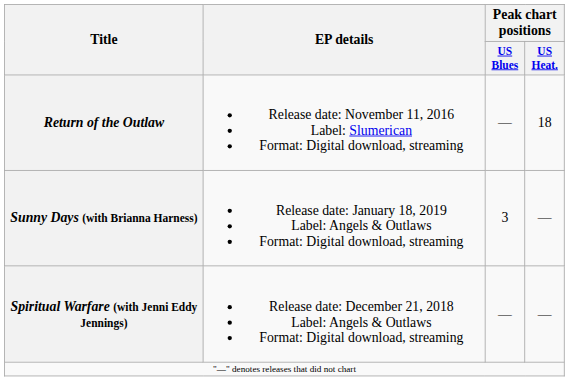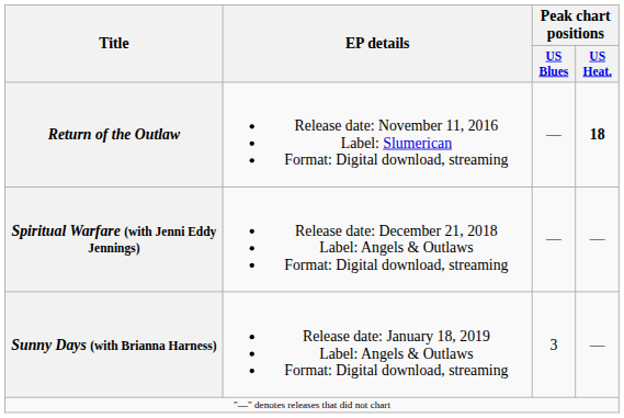Return of the Outlaw | Peak chart positions / US Heat.: normal -> bold
rows swapped: Spiritual Warfare (with Jenni Eddy Jennings) <-> Sunny Days (with Brianna Harness)
